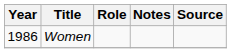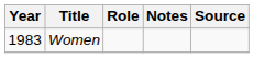Women | Year: 1986 -> 1983
